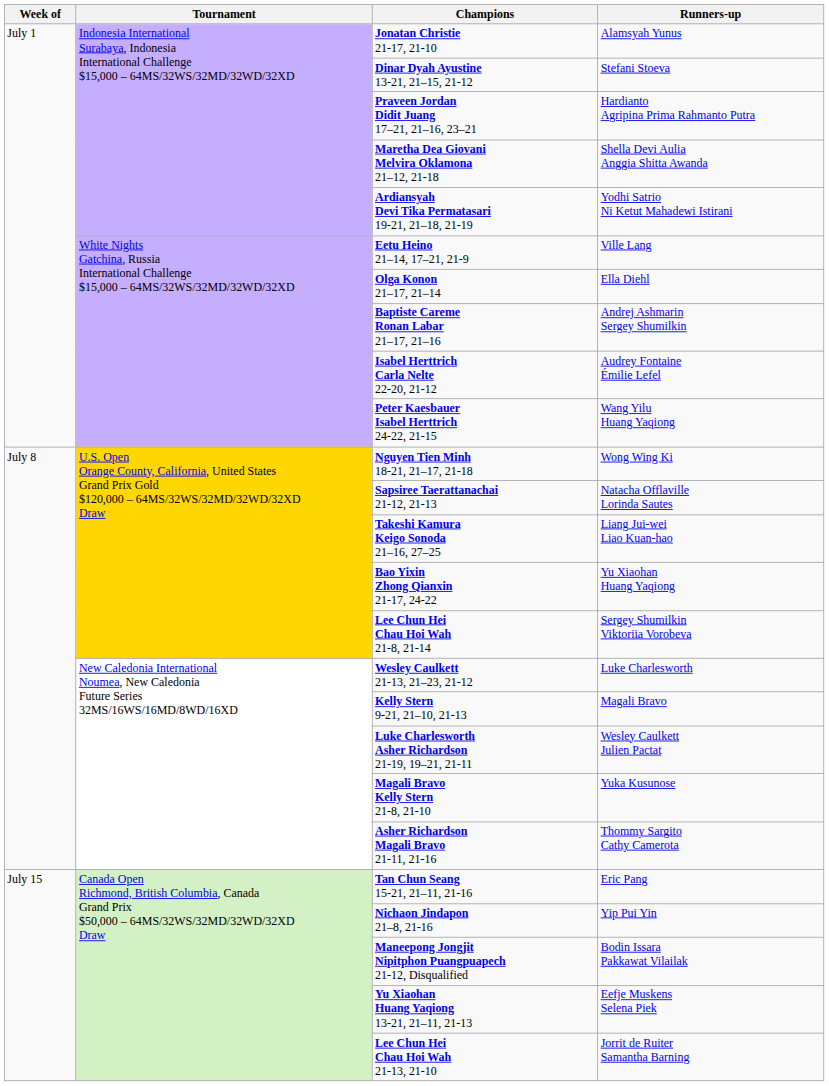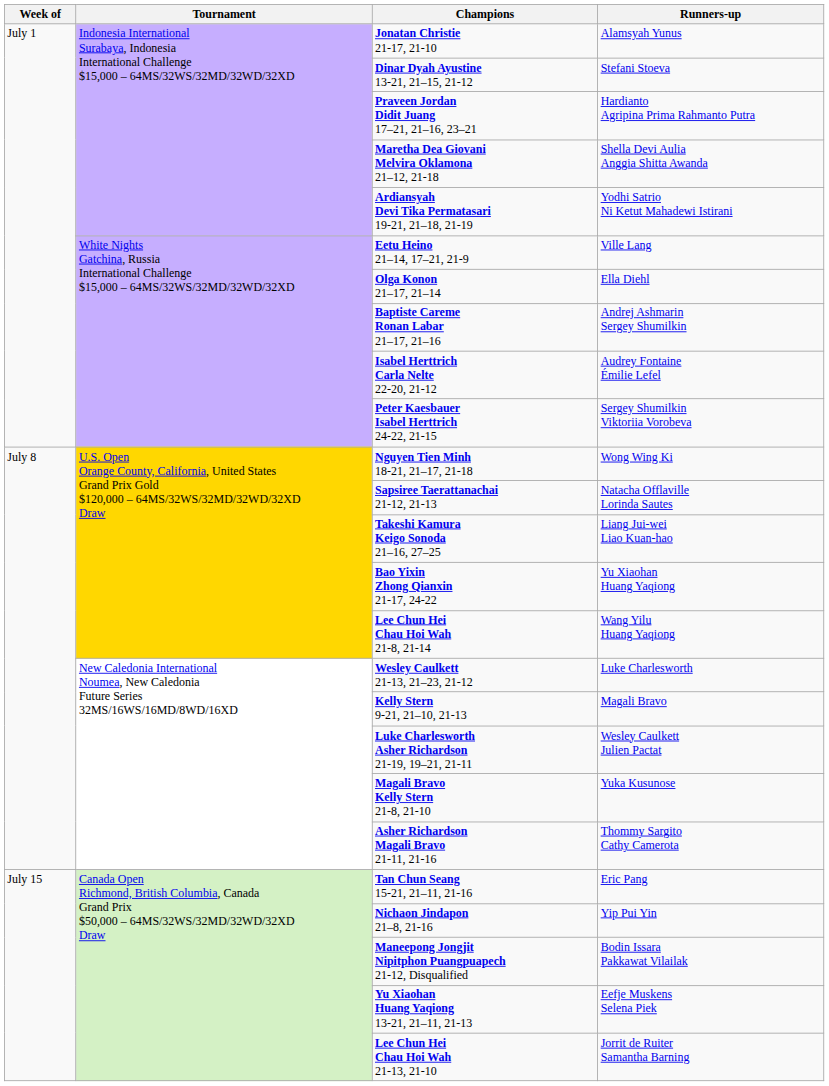Peter Kaesbauer Isabel Herttrich 24-22, 21-15 | Runners-up: Wang Yilu Huang Yaqiong -> Sergey Shumilkin Viktoriia Vorobeva
Lee Chun Hei Chau Hoi Wah 21-8, 21-14 | Runners-up: Sergey Shumilkin Viktoriia Vorobeva -> Wang Yilu Huang Yaqiong
